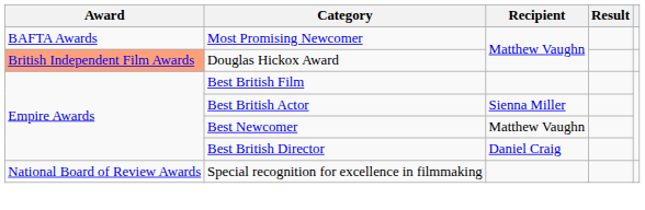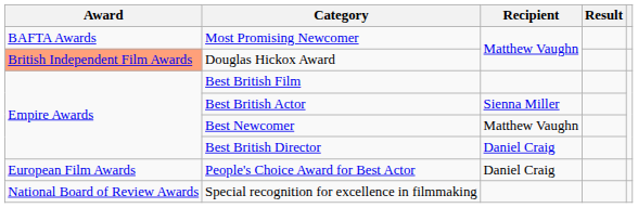+ row: European Film Awards | People's Choice Award for Best Actor | Daniel Craig
